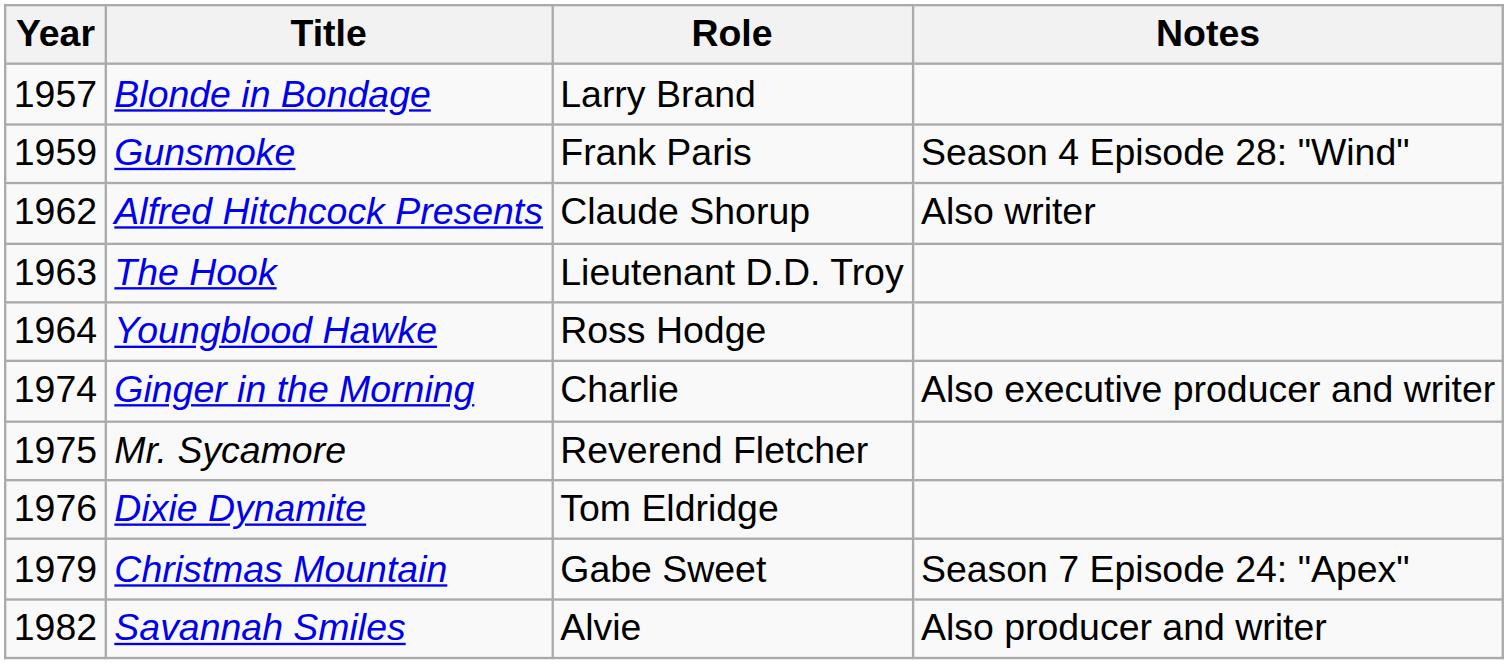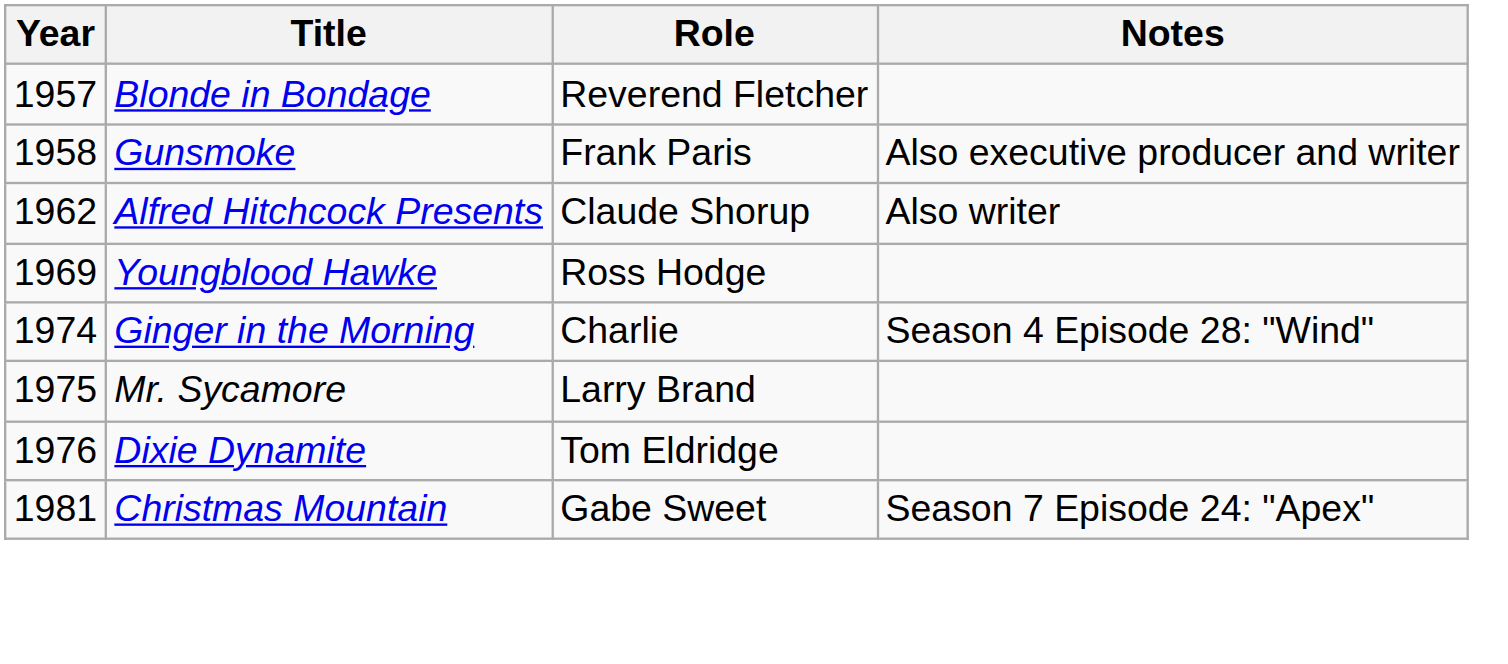Blonde in Bondage | Role: Larry Brand -> Reverend Fletcher
Gunsmoke | Year: 1959 -> 1958
Gunsmoke | Notes: Season 4 Episode 28: "Wind" -> Also executive producer and writer
- row: 1963 | The Hook | Lieutenant D.D. Troy
Youngblood Hawke | Year: 1964 -> 1969
Ginger in the Morning | Notes: Also executive producer and writer -> Season 4 Episode 28: "Wind"
Mr. Sycamore | Role: Reverend Fletcher -> Larry Brand
Christmas Mountain | Year: 1979 -> 1981
- row: 1982 | Savannah Smiles | Alvie | Also producer and writer
